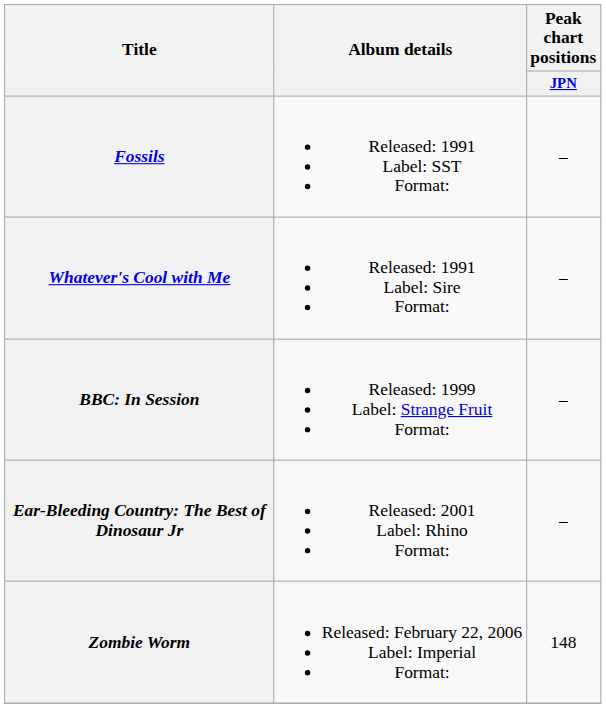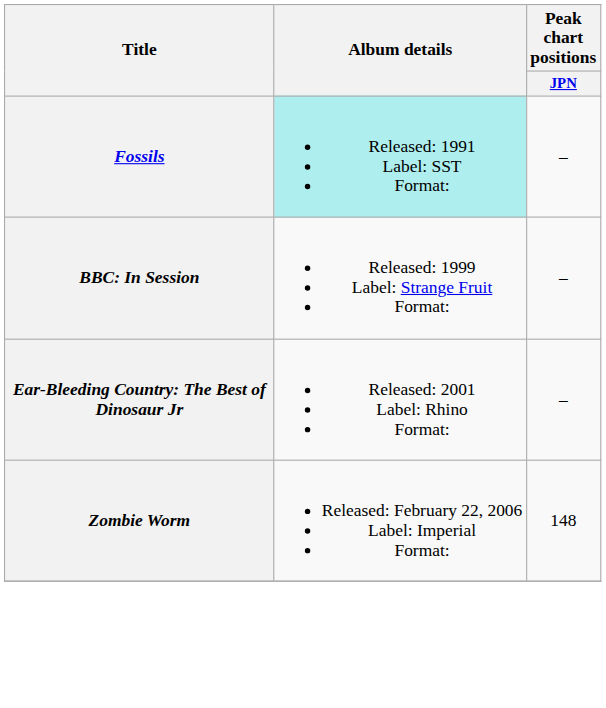Fossils | Album details: no background -> paleturquoise background
- row: Whatever's Cool with Me | Released: 1991 Label: Sire Format: | –
